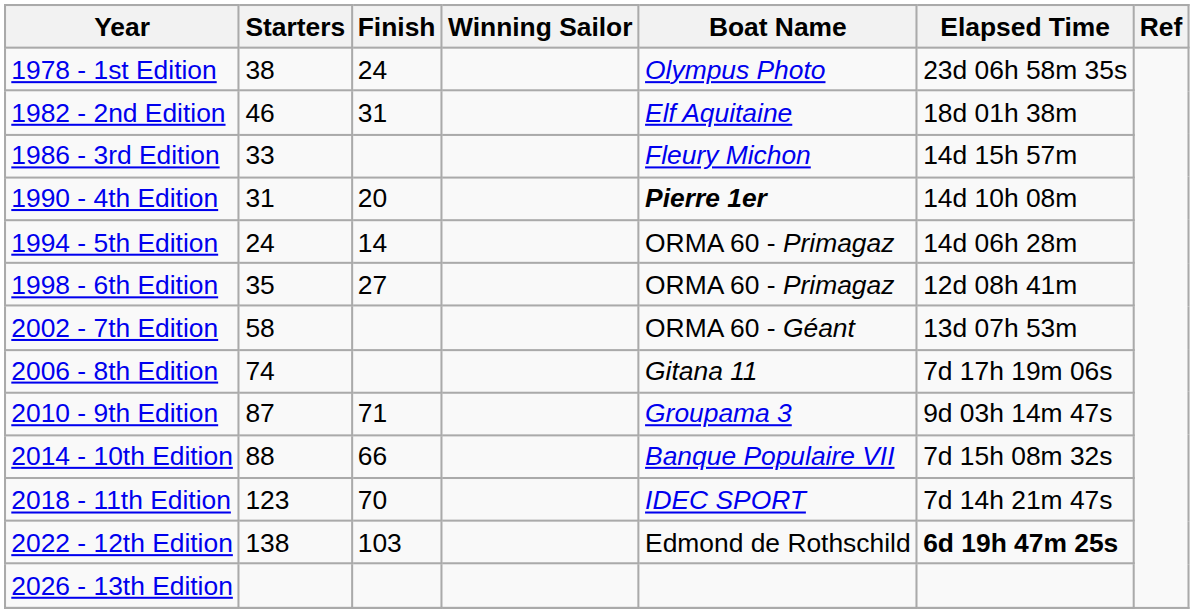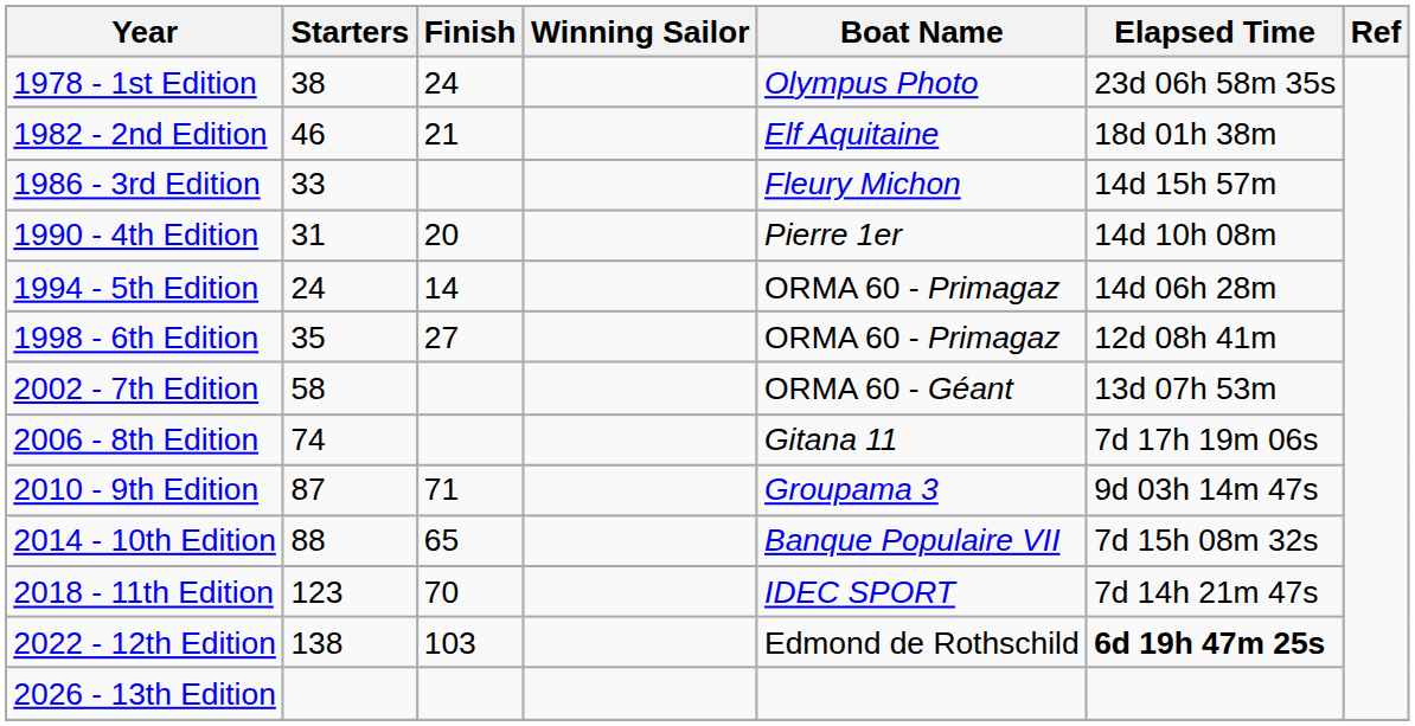1982 - 2nd Edition | Finish: 31 -> 21
1990 - 4th Edition | Boat Name: bold -> normal
2014 - 10th Edition | Finish: 66 -> 65
